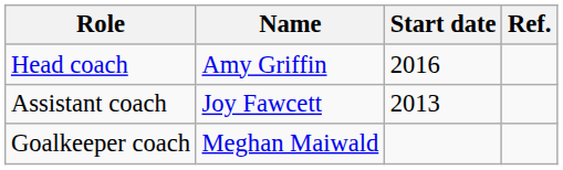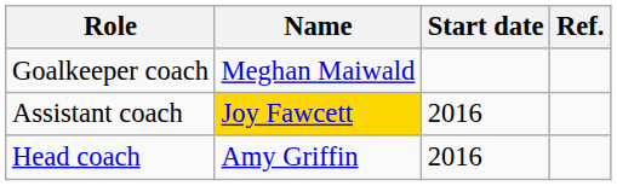rows swapped: Head coach <-> Goalkeeper coach
Assistant coach | Name: no background -> gold background
Assistant coach | Start date: 2013 -> 2016
